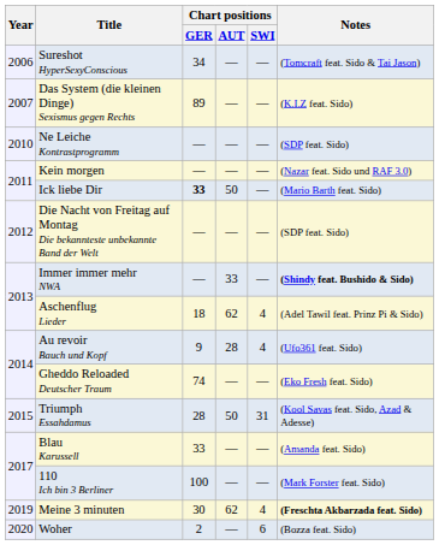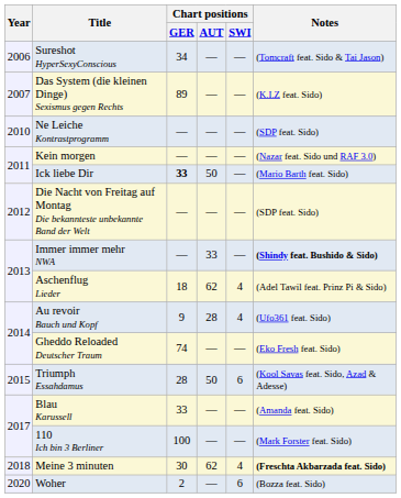Triumph Essahdamus | Chart positions / SWI: 31 -> 6
Meine 3 minuten | Year: 2019 -> 2018
